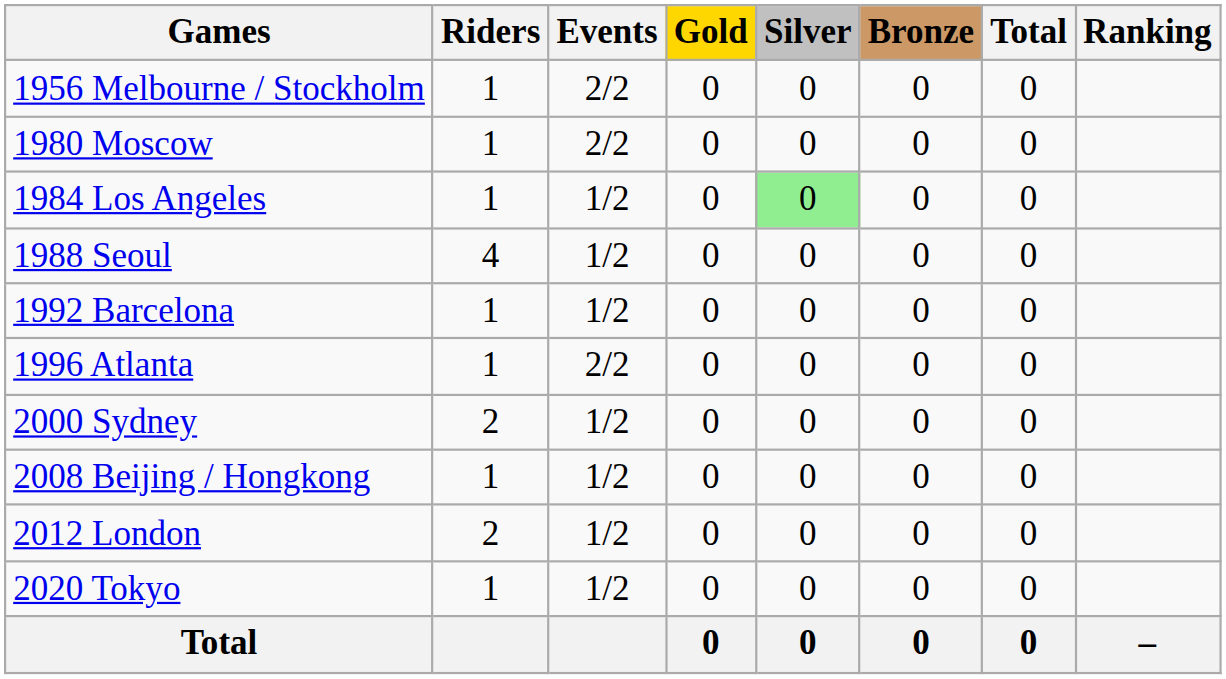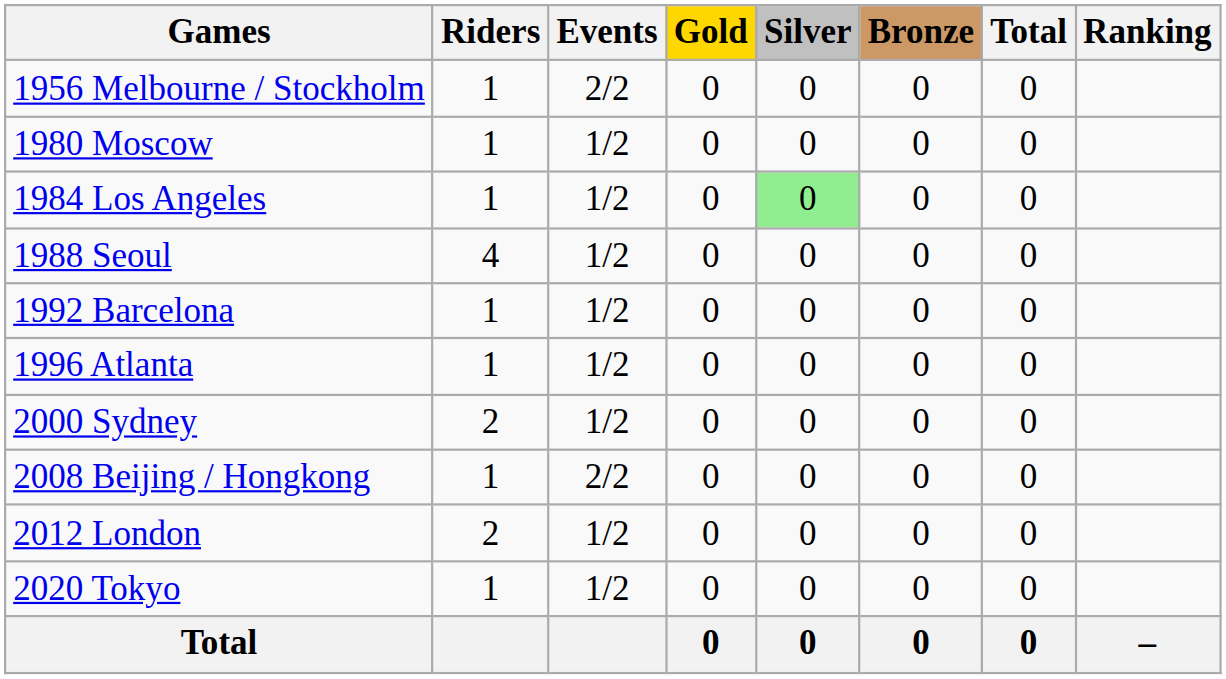1980 Moscow | Events: 2/2 -> 1/2
1996 Atlanta | Events: 2/2 -> 1/2
2008 Beijing / Hongkong | Events: 1/2 -> 2/2
